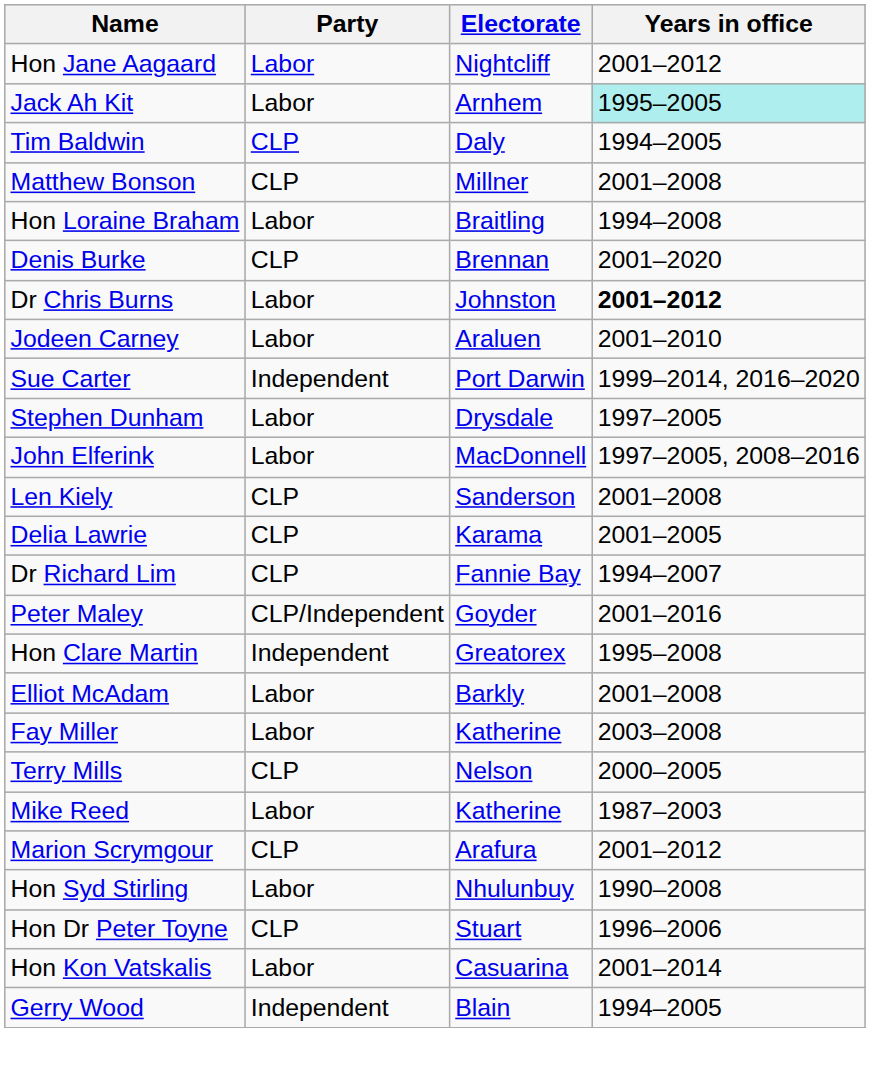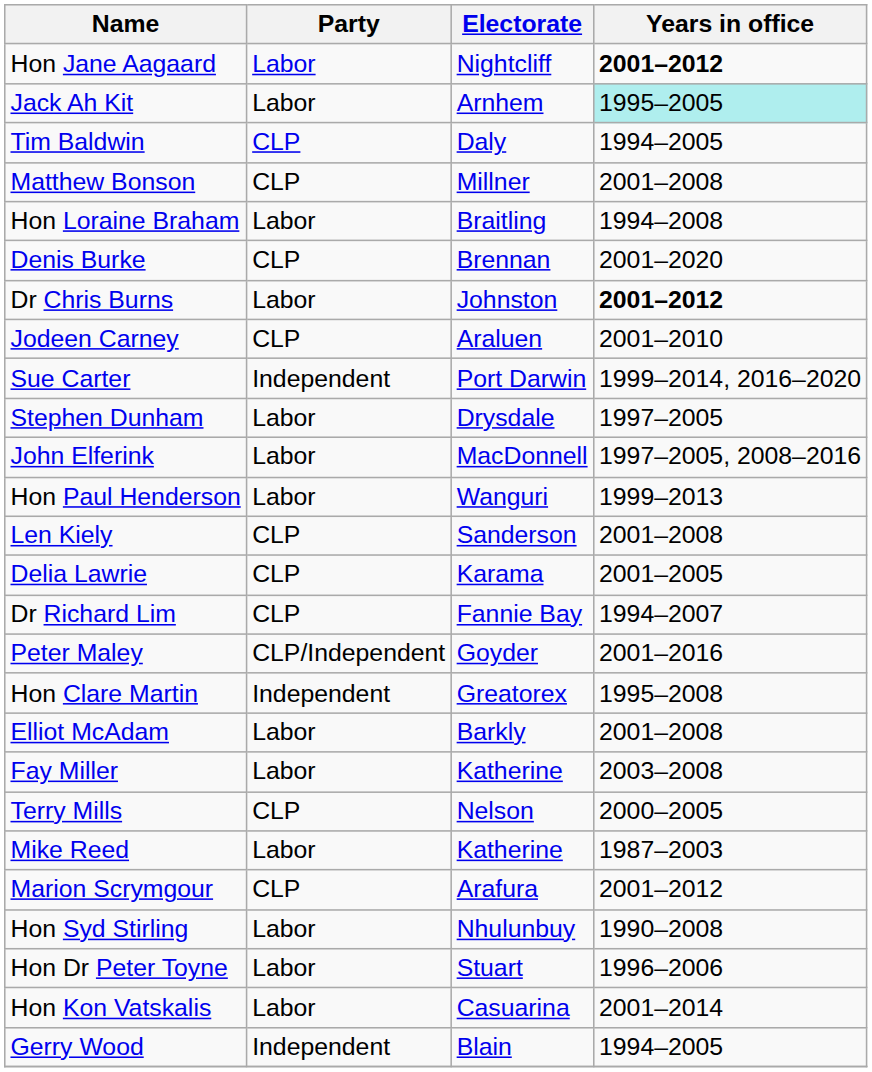Hon Jane Aagaard | Years in office: normal -> bold
Jodeen Carney | Party: Labor -> CLP
+ row: Hon Paul Henderson | Labor | Wanguri | 1999–2013
Hon Dr Peter Toyne | Party: CLP -> Labor
